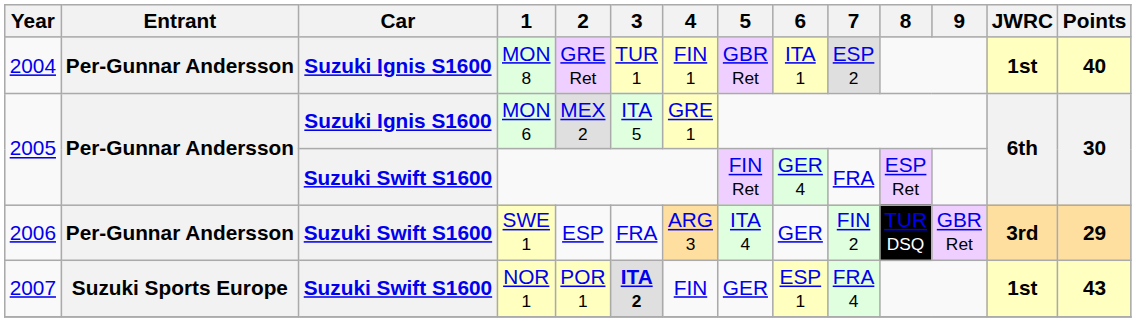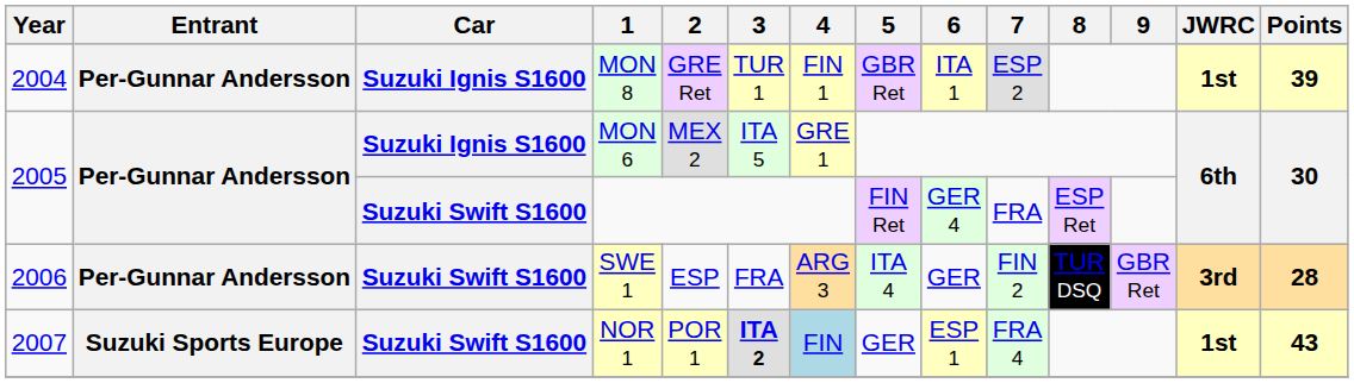MON 8 | Points: 40 -> 39
SWE 1 | Points: 29 -> 28
NOR 1 | 4: no background -> lightblue background
